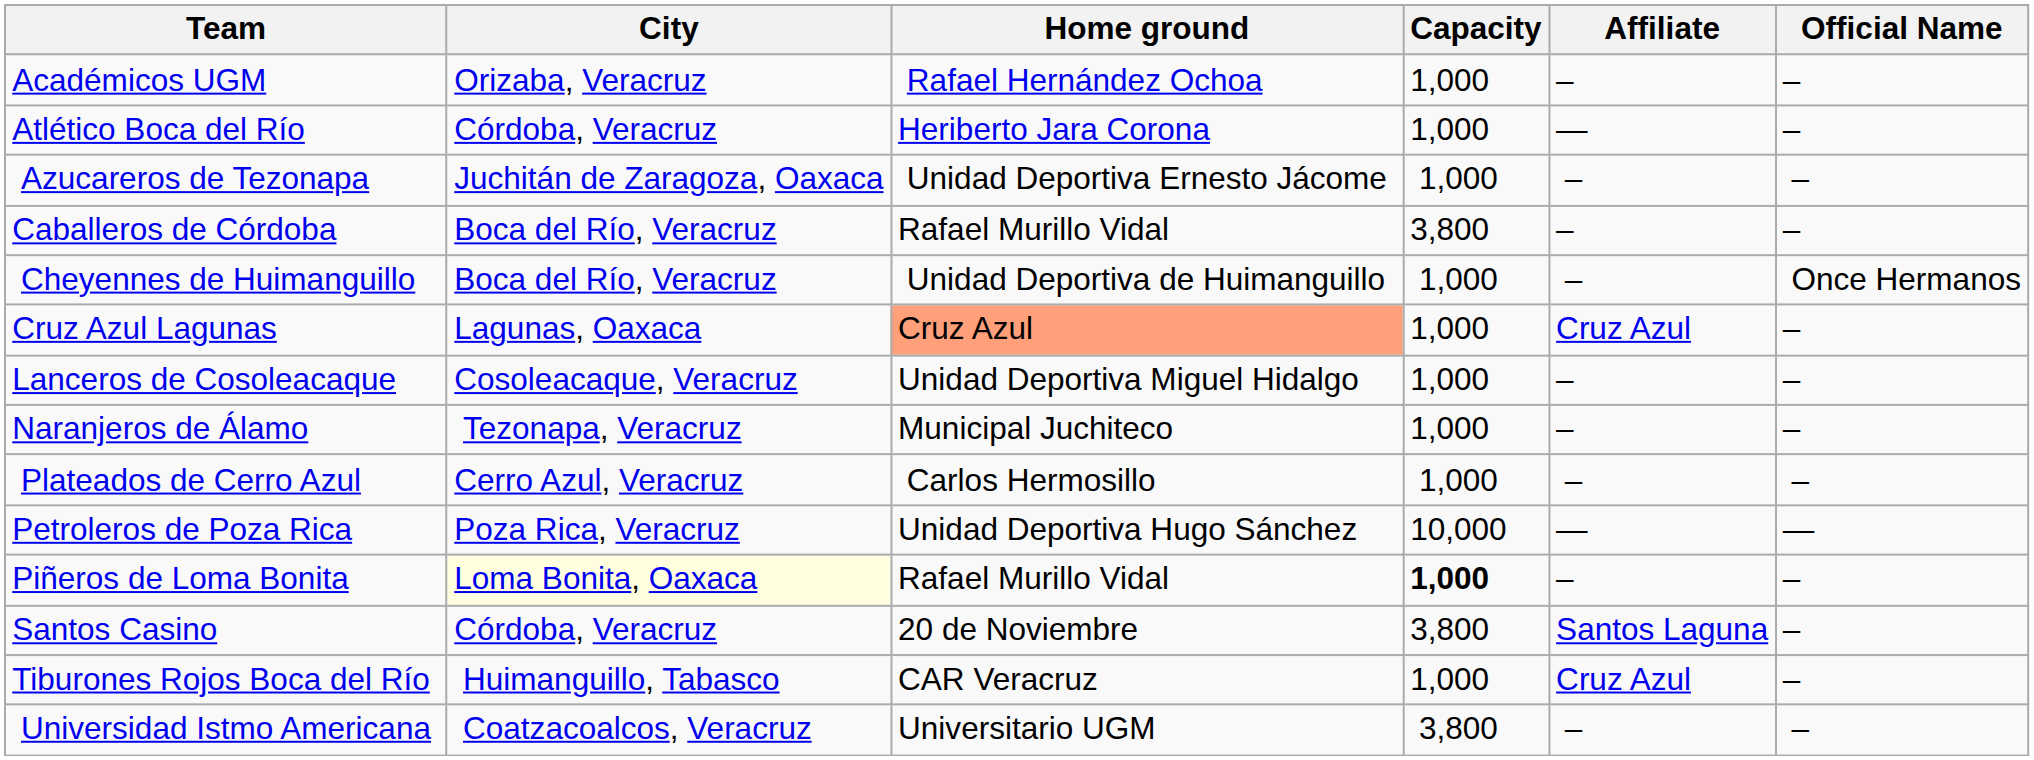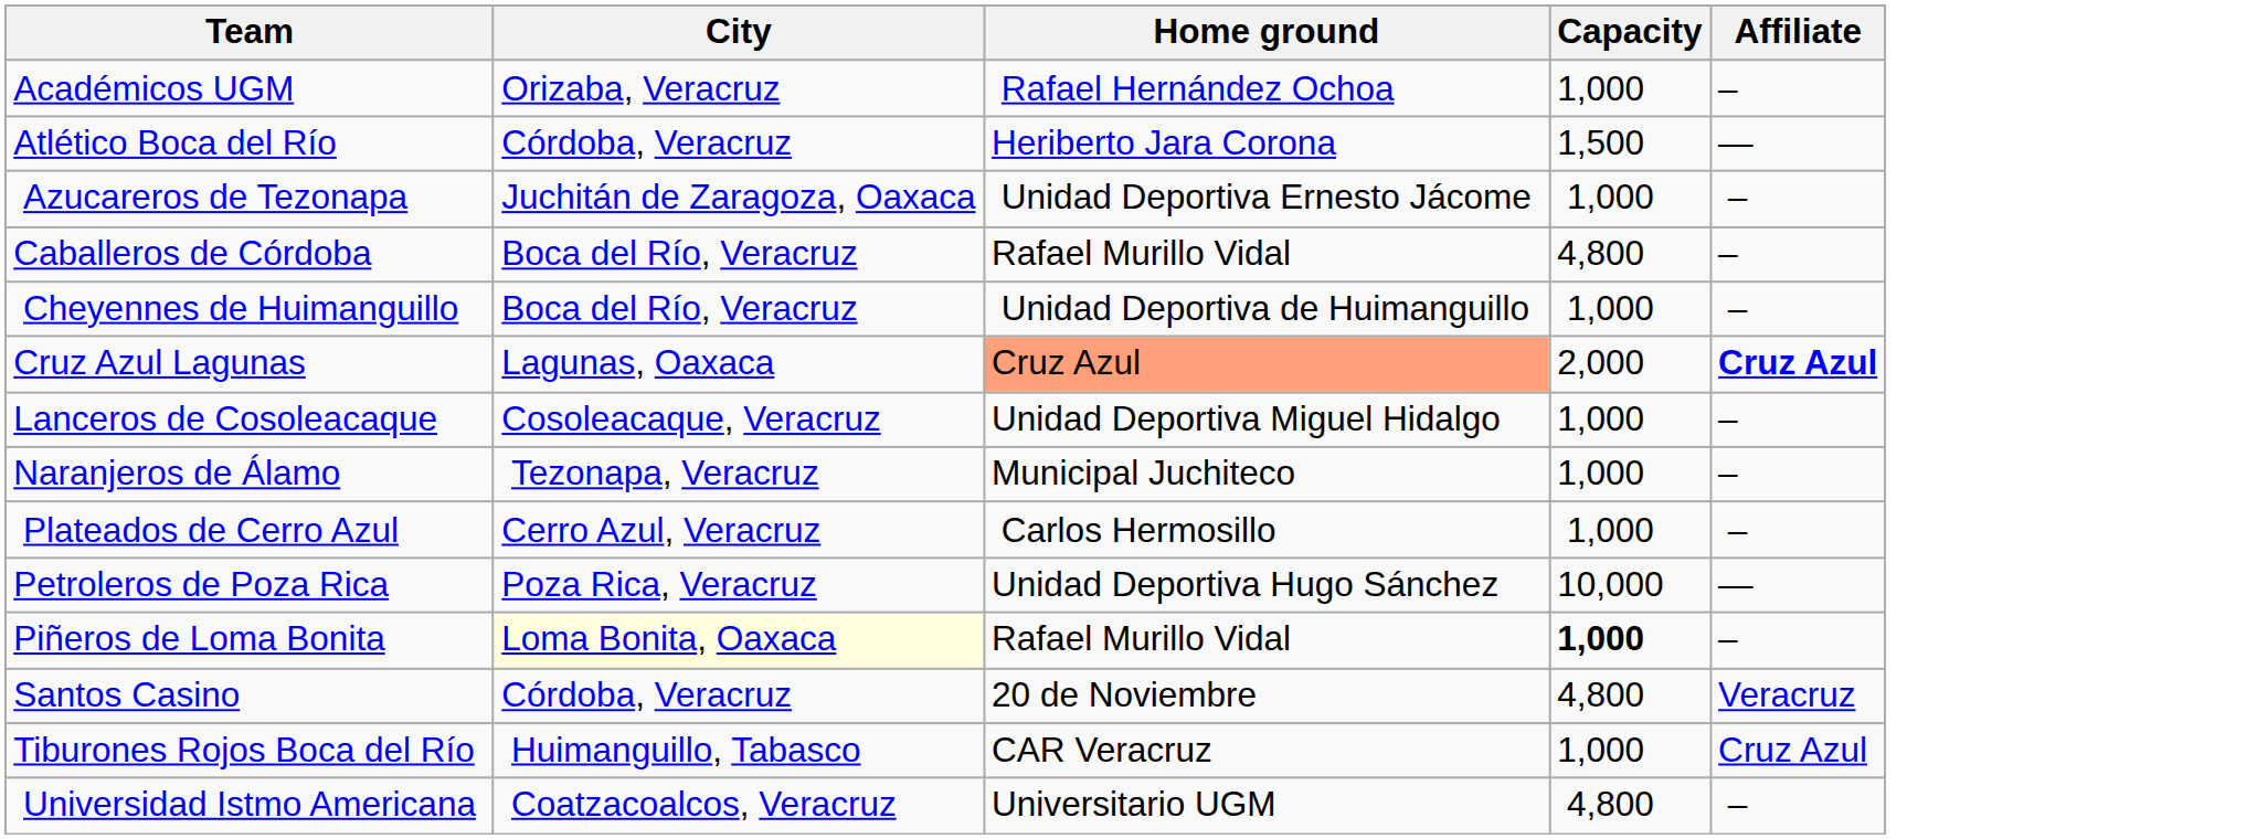- column: Official Name | – | – | – | – | Once Hermanos | – | – | – | – | — | – | – | – | –
Atlético Boca del Río | Capacity: 1,000 -> 1,500
Caballeros de Córdoba | Capacity: 3,800 -> 4,800
Cruz Azul Lagunas | Capacity: 1,000 -> 2,000
Cruz Azul Lagunas | Affiliate: normal -> bold
Santos Casino | Capacity: 3,800 -> 4,800
Santos Casino | Affiliate: Santos Laguna -> Veracruz
Universidad Istmo Americana | Capacity: 3,800 -> 4,800
